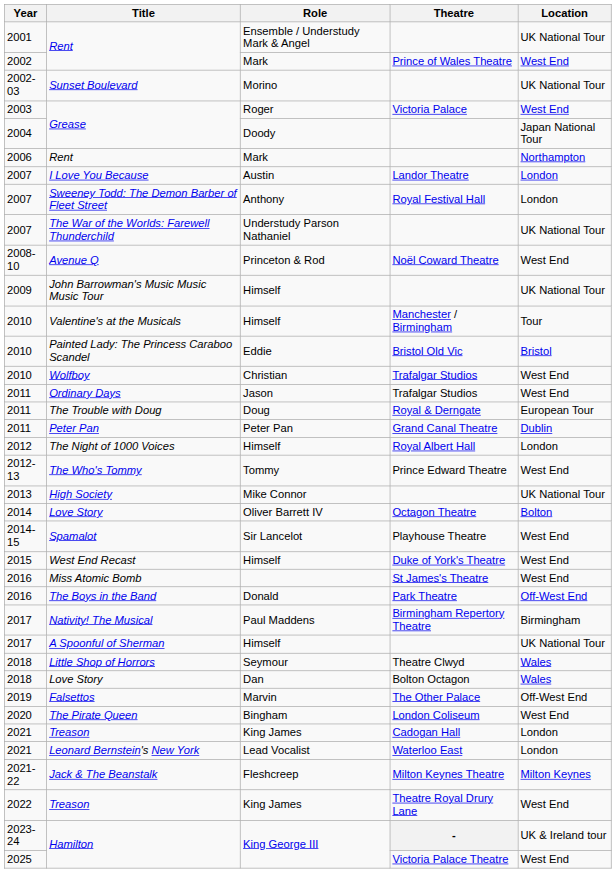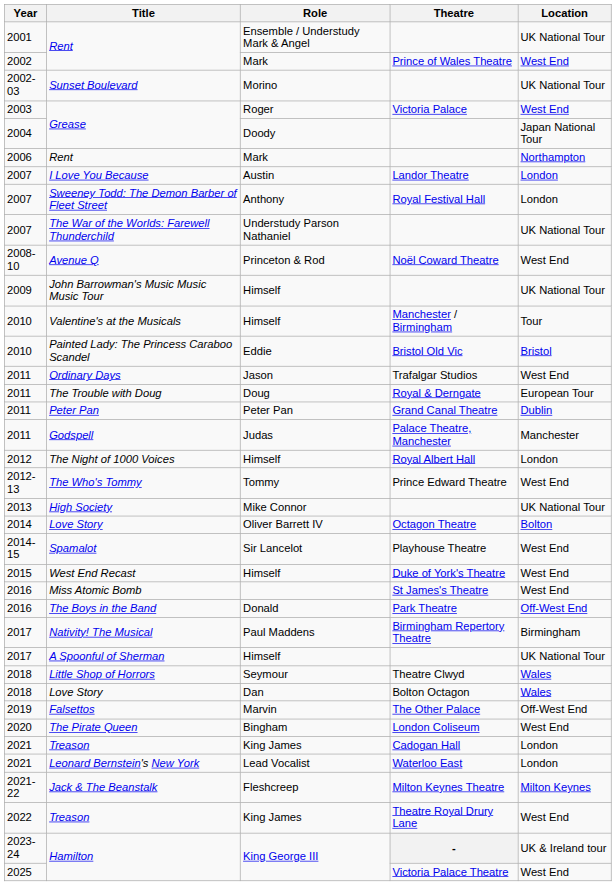- row: 2010 | Wolfboy | Christian | Trafalgar Studios | West End
+ row: 2011 | Godspell | Judas | Palace Theatre, Manchester | Manchester
